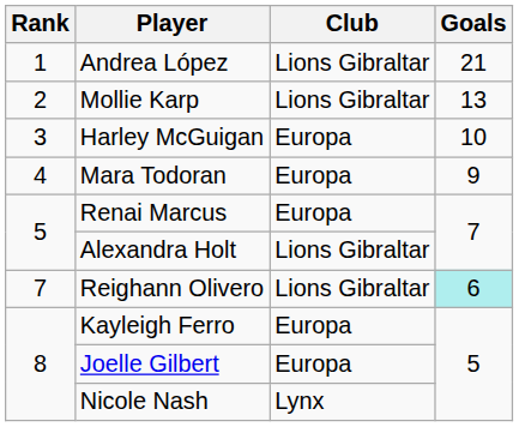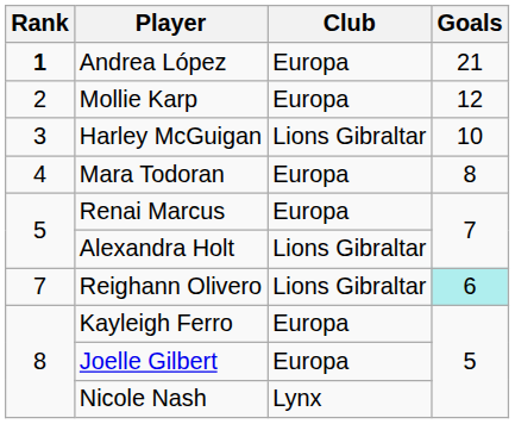Andrea López | Rank: normal -> bold
Andrea López | Club: Lions Gibraltar -> Europa
Mollie Karp | Club: Lions Gibraltar -> Europa
Mollie Karp | Goals: 13 -> 12
Harley McGuigan | Club: Europa -> Lions Gibraltar
Mara Todoran | Goals: 9 -> 8
